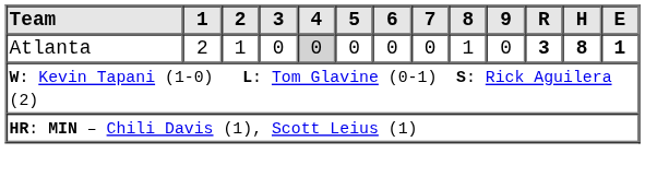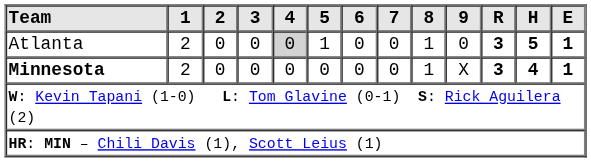Atlanta | 2: 1 -> 0
Atlanta | 5: 0 -> 1
Atlanta | H: 8 -> 5
+ row: Minnesota | 2 | 0 | 0 | 0 | 0 | 0 | 0 | 1 | X | 3 | 4 | 1
